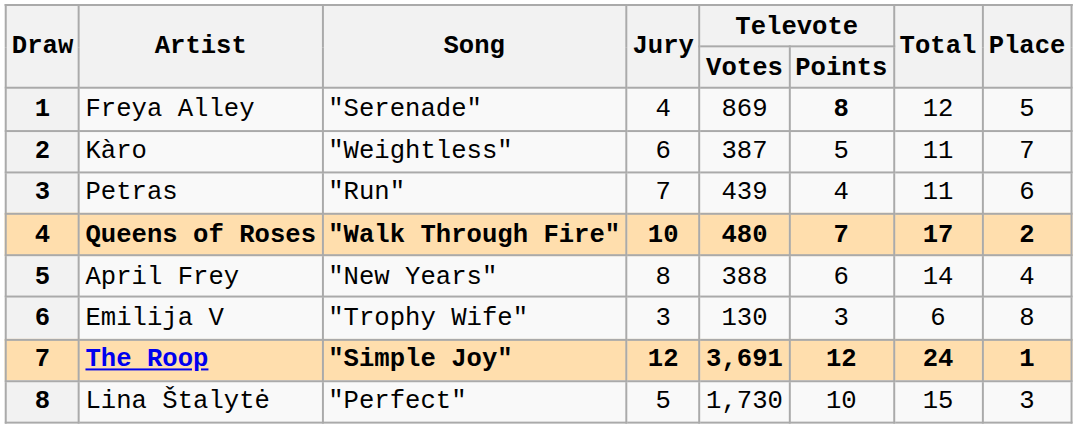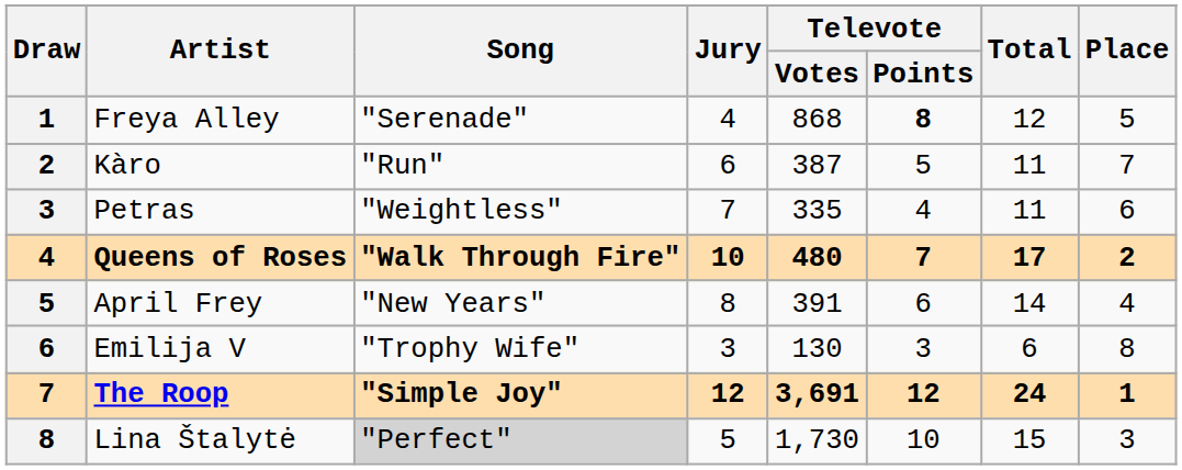Freya Alley | Televote / Votes: 869 -> 868
Kàro | Song: "Weightless" -> "Run"
Petras | Song: "Run" -> "Weightless"
Petras | Televote / Votes: 439 -> 335
April Frey | Televote / Votes: 388 -> 391
Lina Štalytė | Song: no background -> lightgrey background
